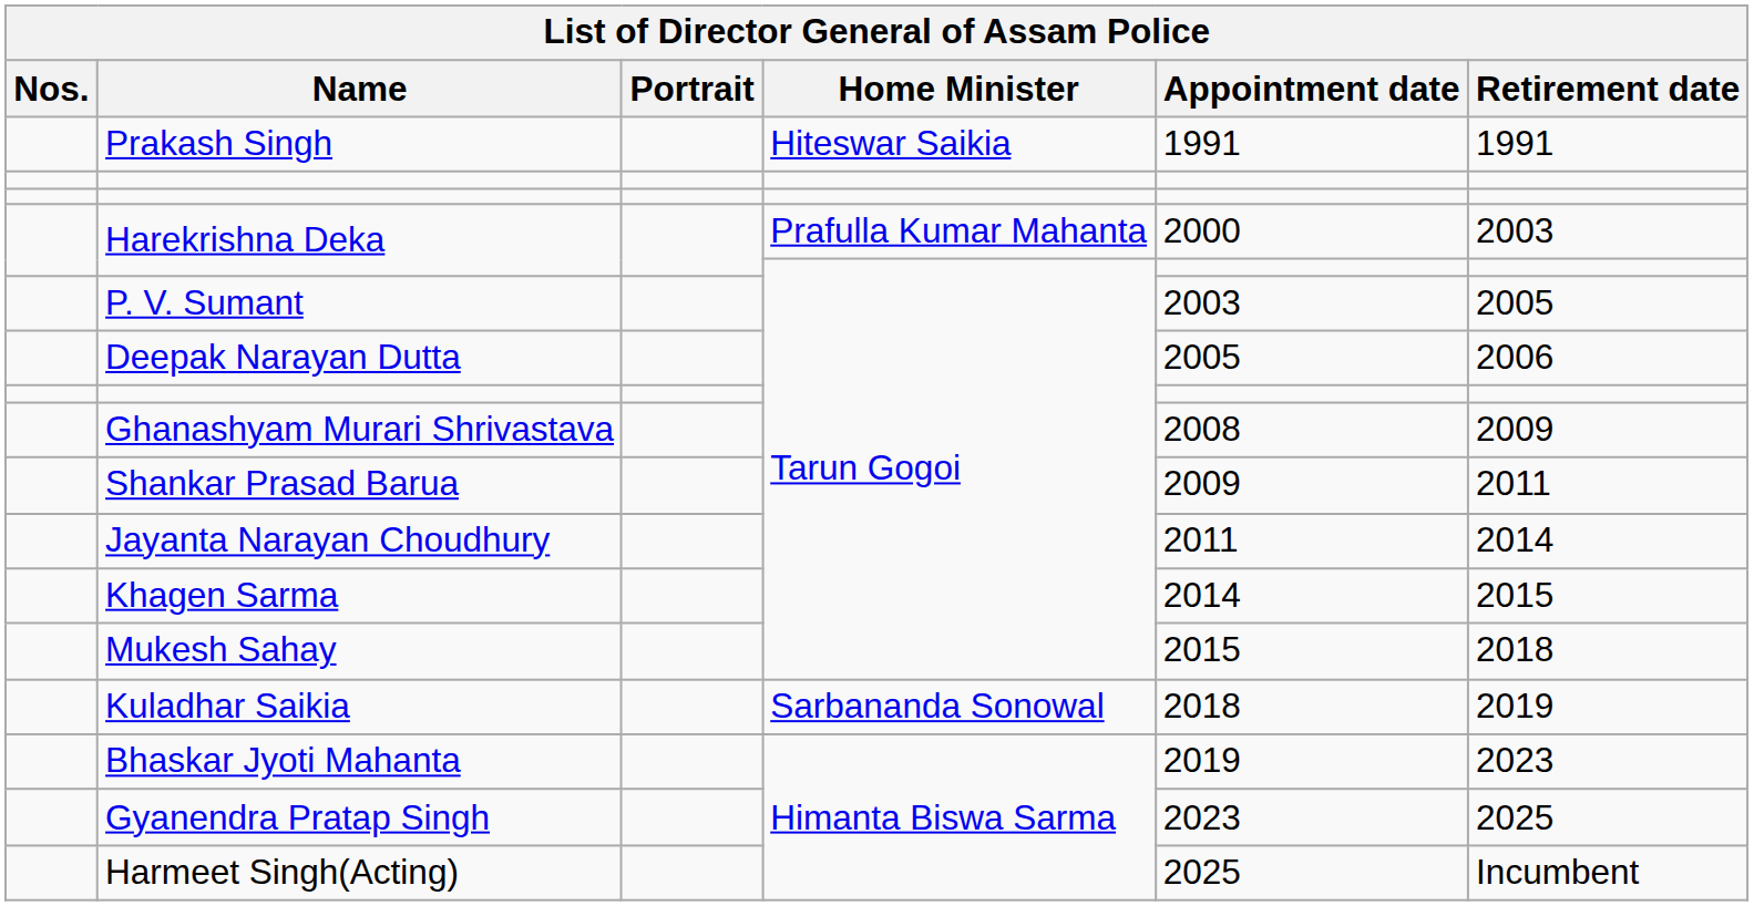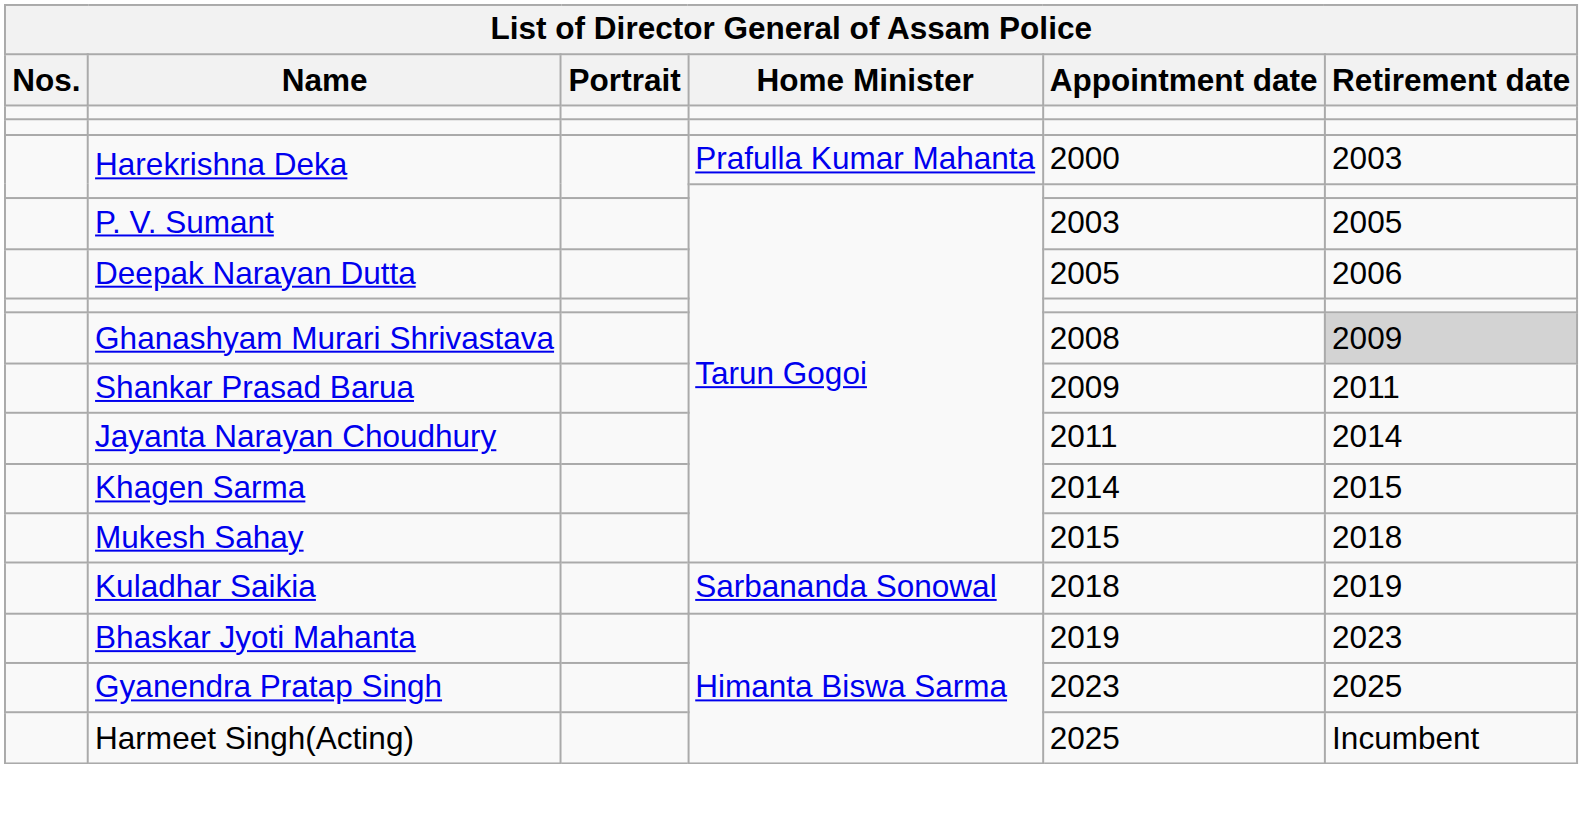- row: Prakash Singh | Hiteswar Saikia | 1991 | 1991
Ghanashyam Murari Shrivastava | Retirement date: no background -> lightgrey background
